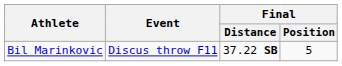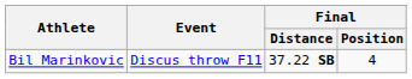Bil Marinkovic | Final / Position: 5 -> 4
